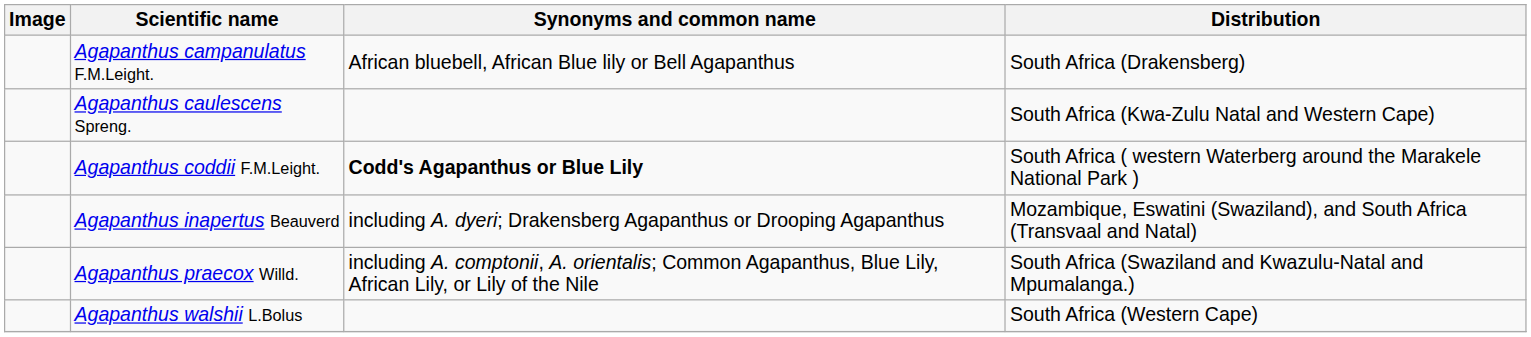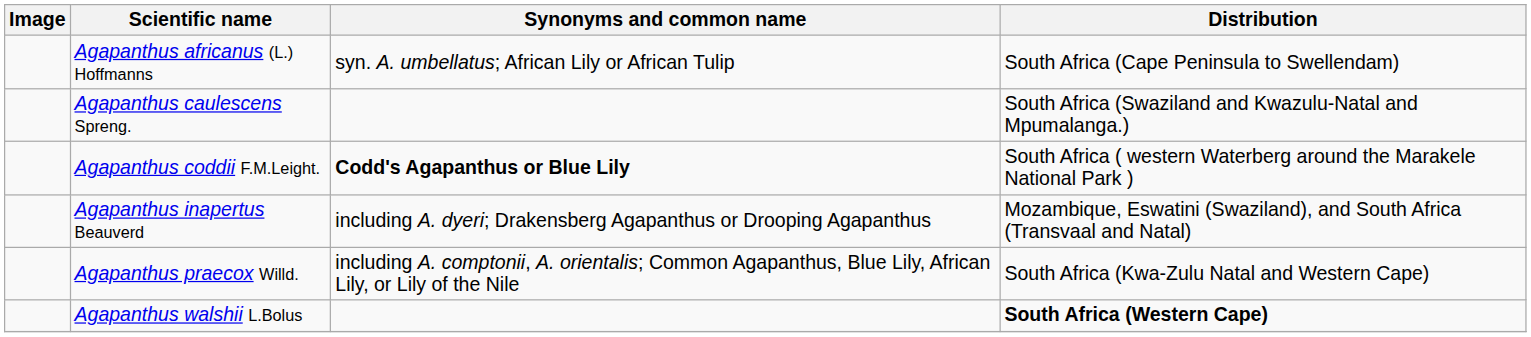+ row: Agapanthus africanus (L.) Hoffmanns | syn. A. umbellatus; African Lily or African Tulip | South Africa (Cape Peninsula to Swellendam)
- row: Agapanthus campanulatus F.M.Leight. | African bluebell, African Blue lily or Bell Agapanthus | South Africa (Drakensberg)
Agapanthus caulescens Spreng. | Distribution: South Africa (Kwa-Zulu Natal and Western Cape) -> South Africa (Swaziland and Kwazulu-Natal and Mpumalanga.)
Agapanthus praecox Willd. | Distribution: South Africa (Swaziland and Kwazulu-Natal and Mpumalanga.) -> South Africa (Kwa-Zulu Natal and Western Cape)
Agapanthus walshii L.Bolus | Distribution: normal -> bold
